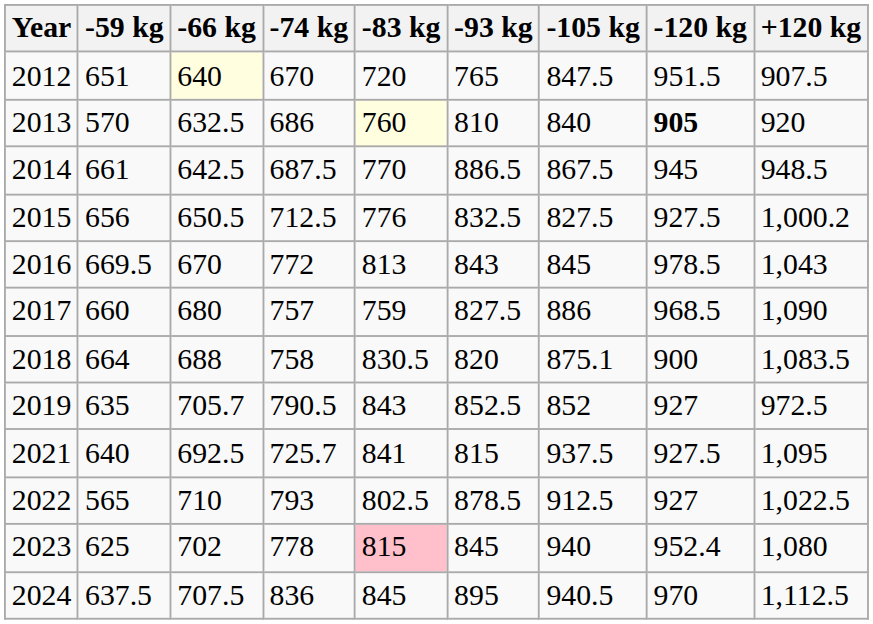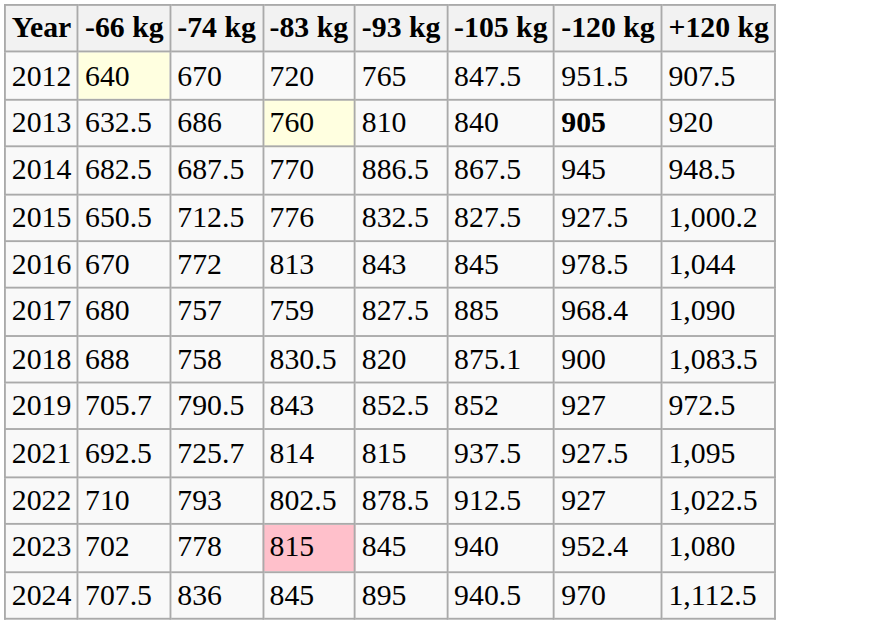- column: -59 kg | 651 | 570 | 661 | 656 | 669.5 | 660 | 664 | 635 | 640 | 565 | 625 | 637.5
2014 | -66 kg: 642.5 -> 682.5
2016 | +120 kg: 1,043 -> 1,044
2017 | -105 kg: 886 -> 885
2017 | -120 kg: 968.5 -> 968.4
2021 | -83 kg: 841 -> 814
